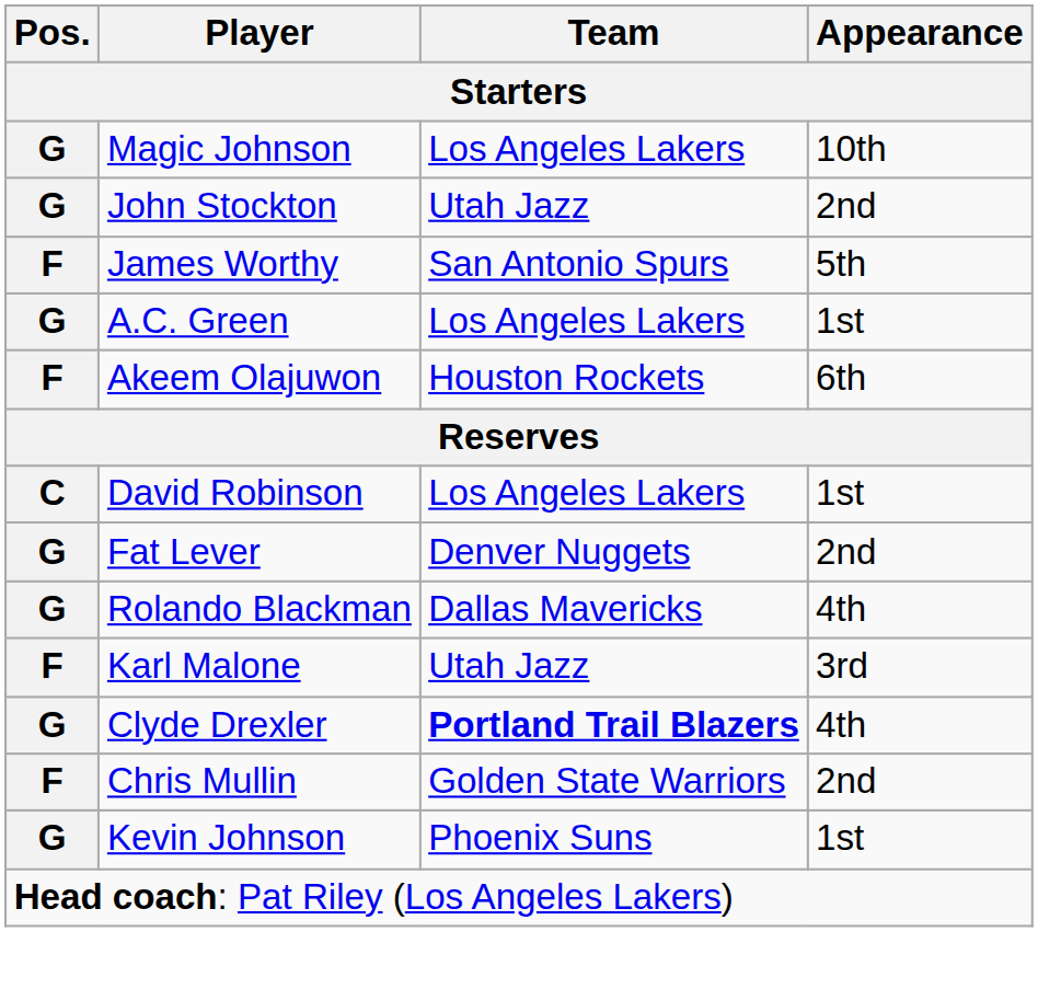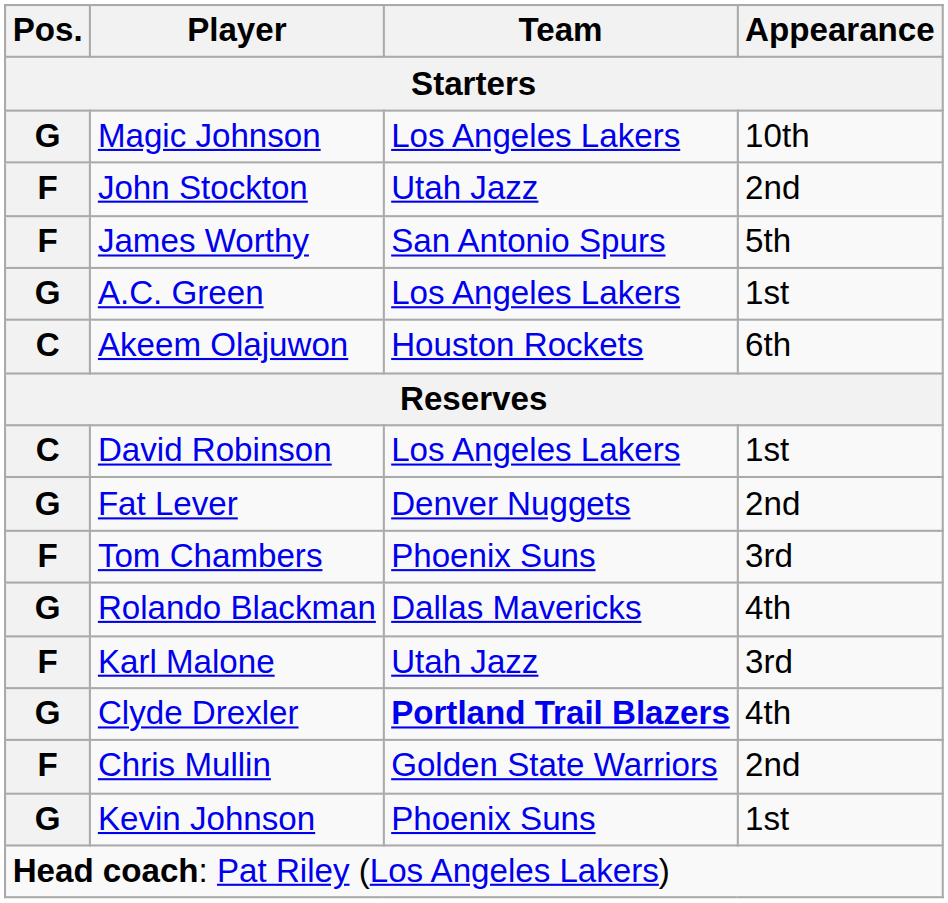John Stockton | Pos.: G -> F
Akeem Olajuwon | Pos.: F -> C
+ row: F | Tom Chambers | Phoenix Suns | 3rd
